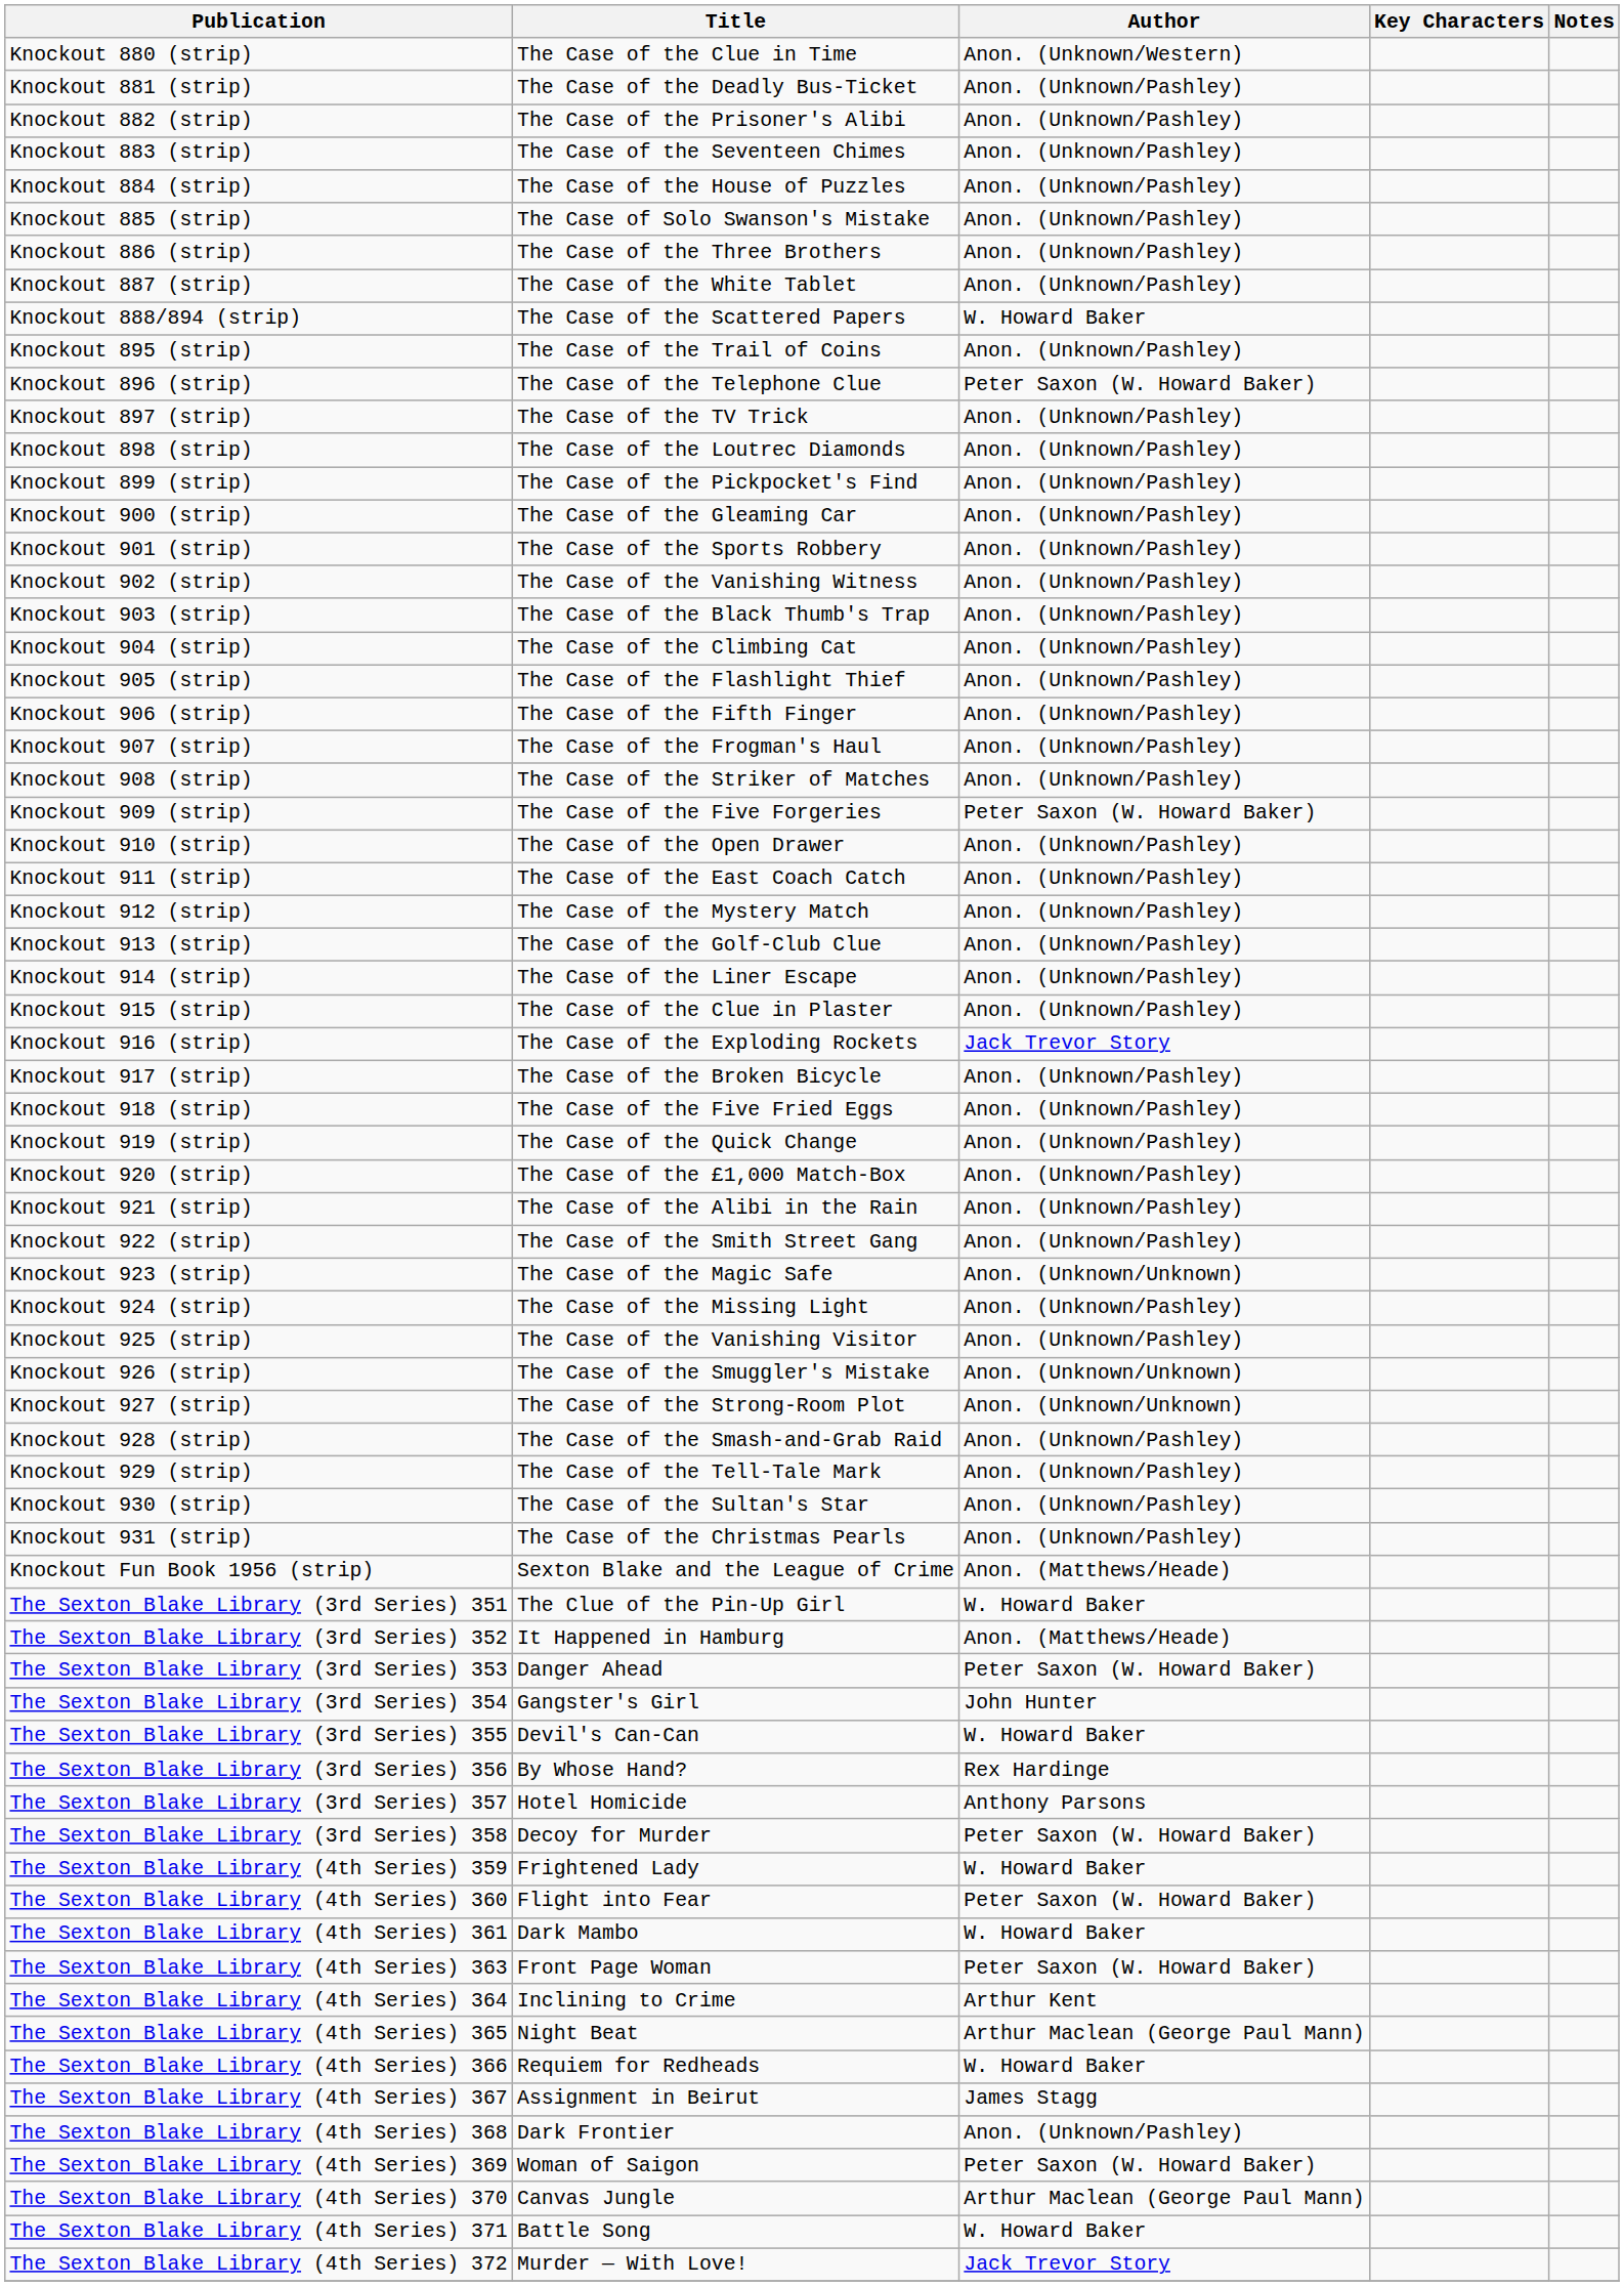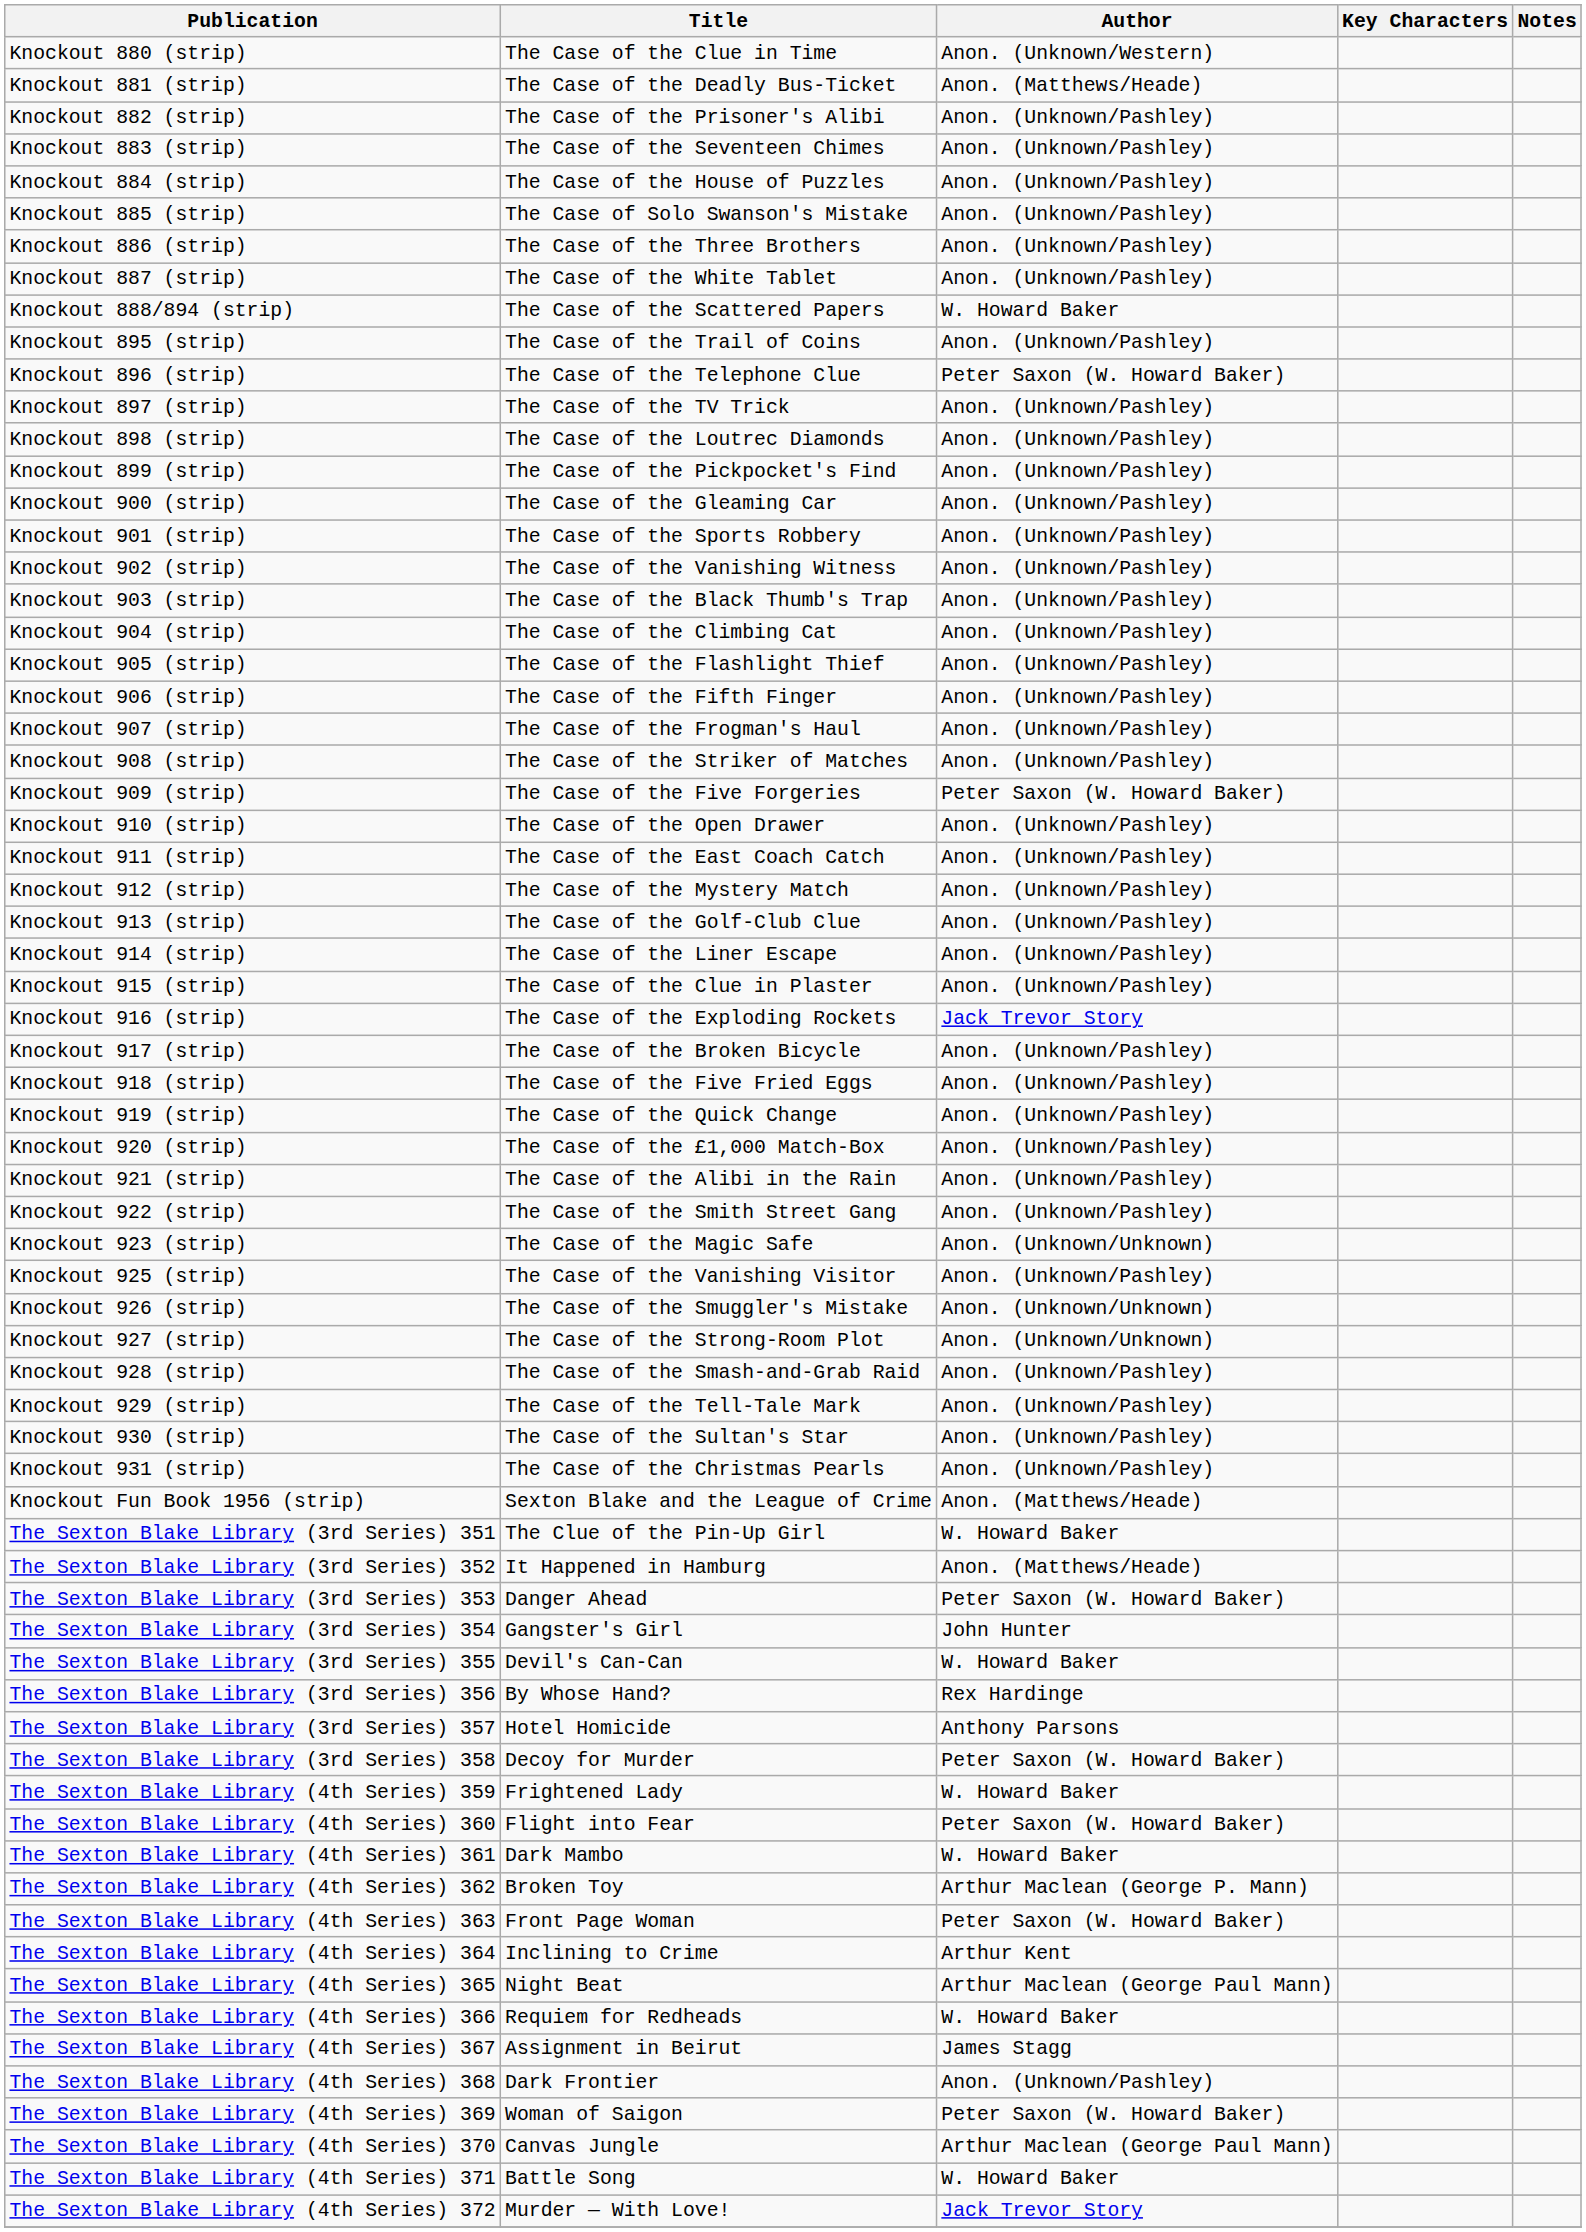Knockout 881 (strip) | Author: Anon. (Unknown/Pashley) -> Anon. (Matthews/Heade)
- row: Knockout 924 (strip) | The Case of the Missing Light | Anon. (Unknown/Pashley)
+ row: The Sexton Blake Library (4th Series) 362 | Broken Toy | Arthur Maclean (George P. Mann)
